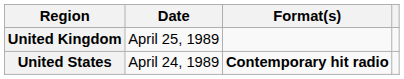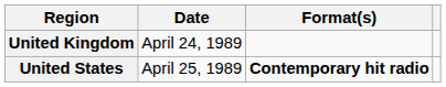United Kingdom | Date: April 25, 1989 -> April 24, 1989
United States | Date: April 24, 1989 -> April 25, 1989
